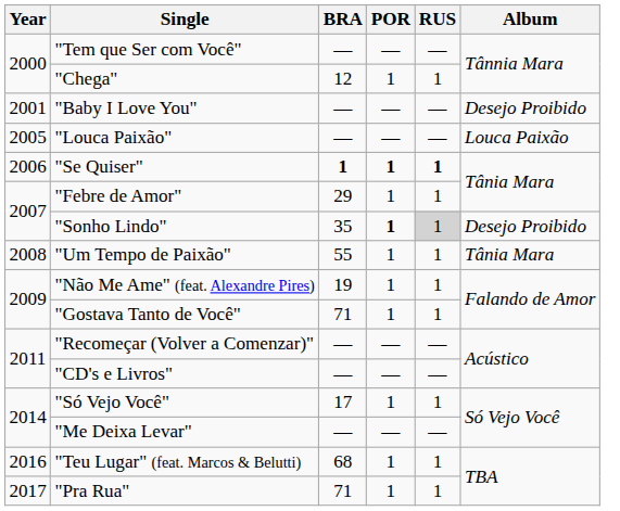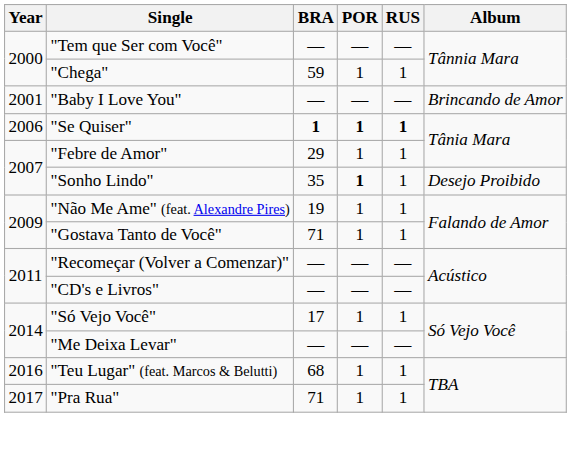"Chega" | BRA: 12 -> 59
"Baby I Love You" | Album: Desejo Proibido -> Brincando de Amor
- row: 2005 | "Louca Paixão" | — | — | — | Louca Paixão
"Sonho Lindo" | RUS: lightgrey background -> no background
- row: 2008 | "Um Tempo de Paixão" | 55 | 1 | 1 | Tânia Mara
